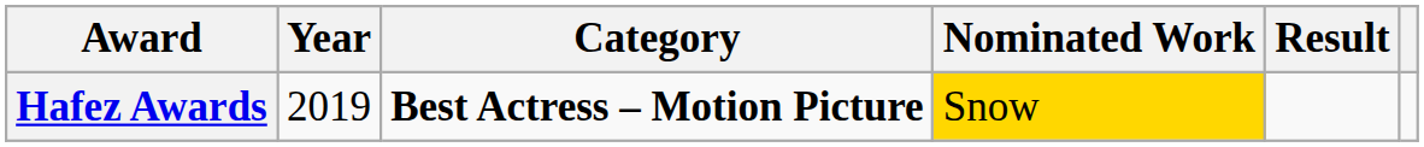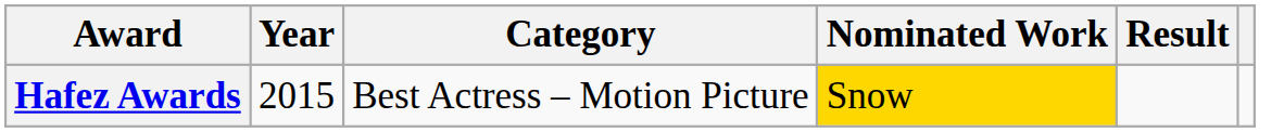Hafez Awards | Year: 2019 -> 2015
Hafez Awards | Category: bold -> normal
